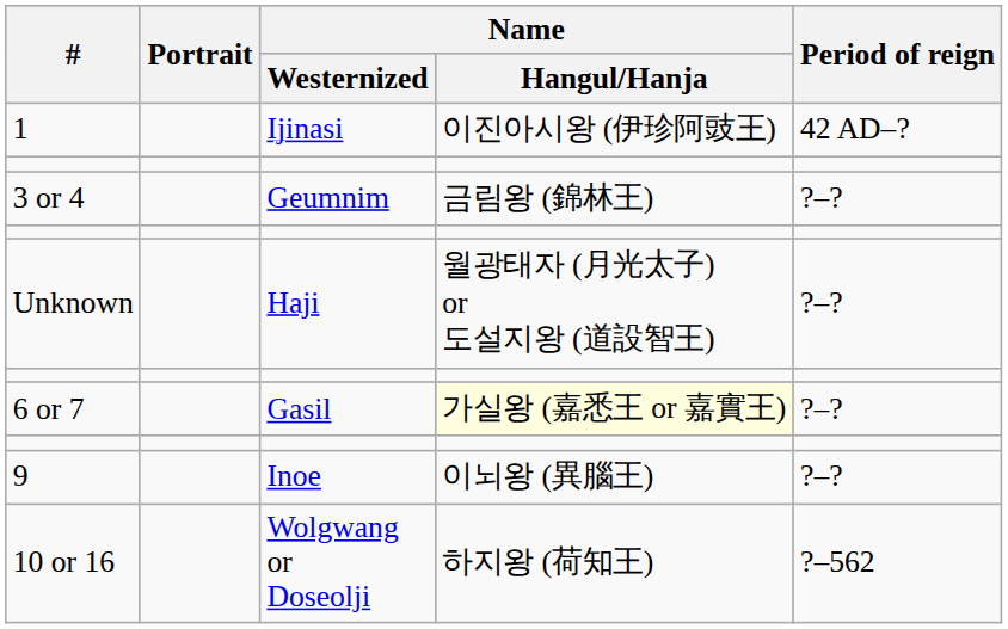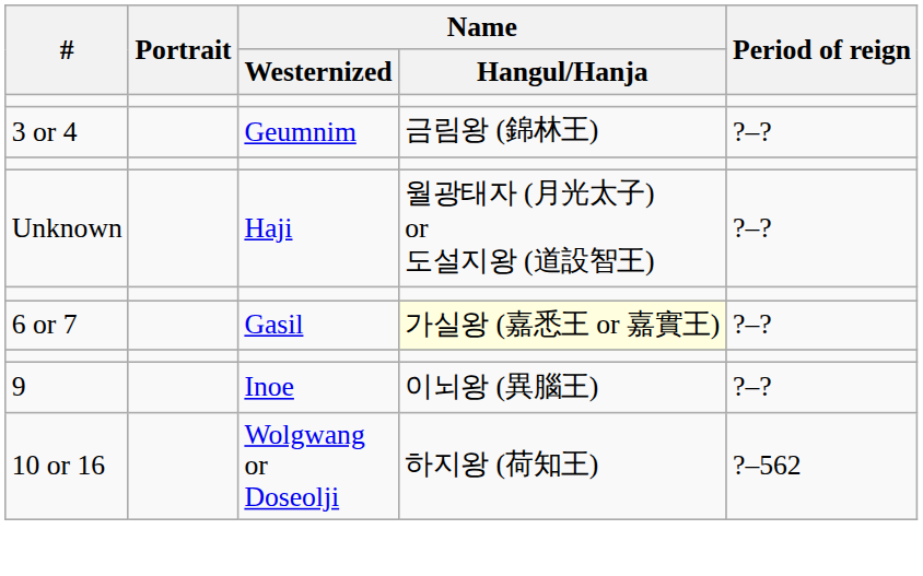- row: 1 | Ijinasi | 이진아시왕 (伊珍阿豉王) | 42 AD–?
